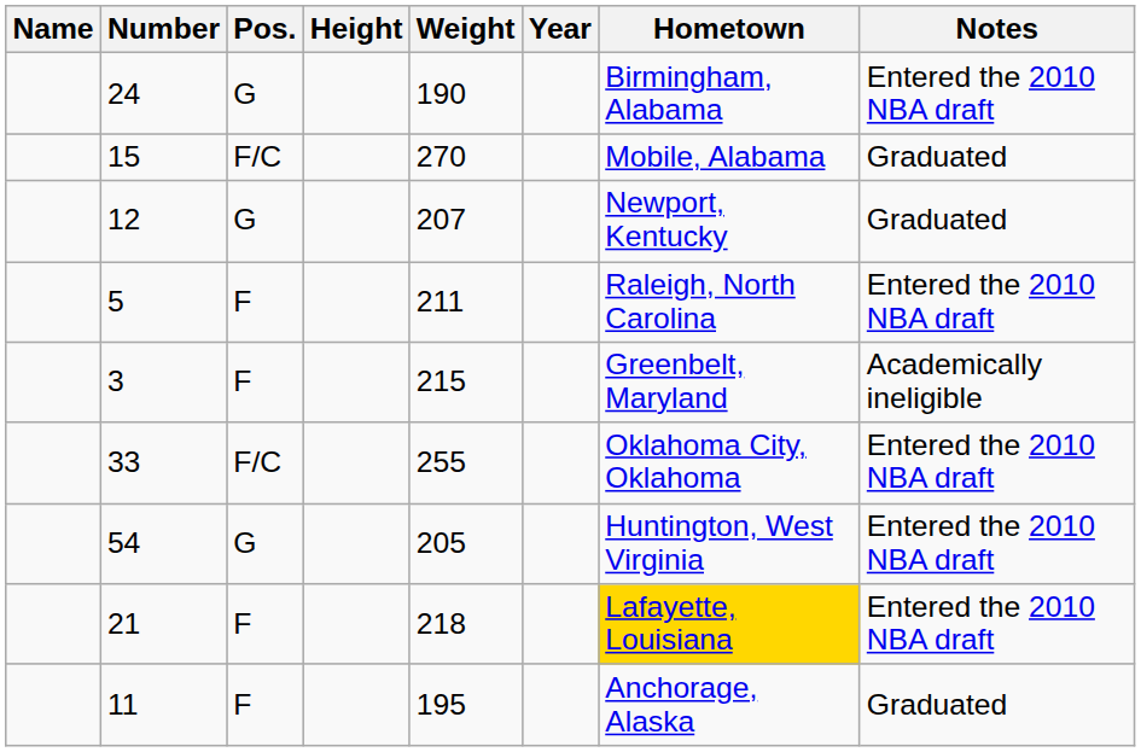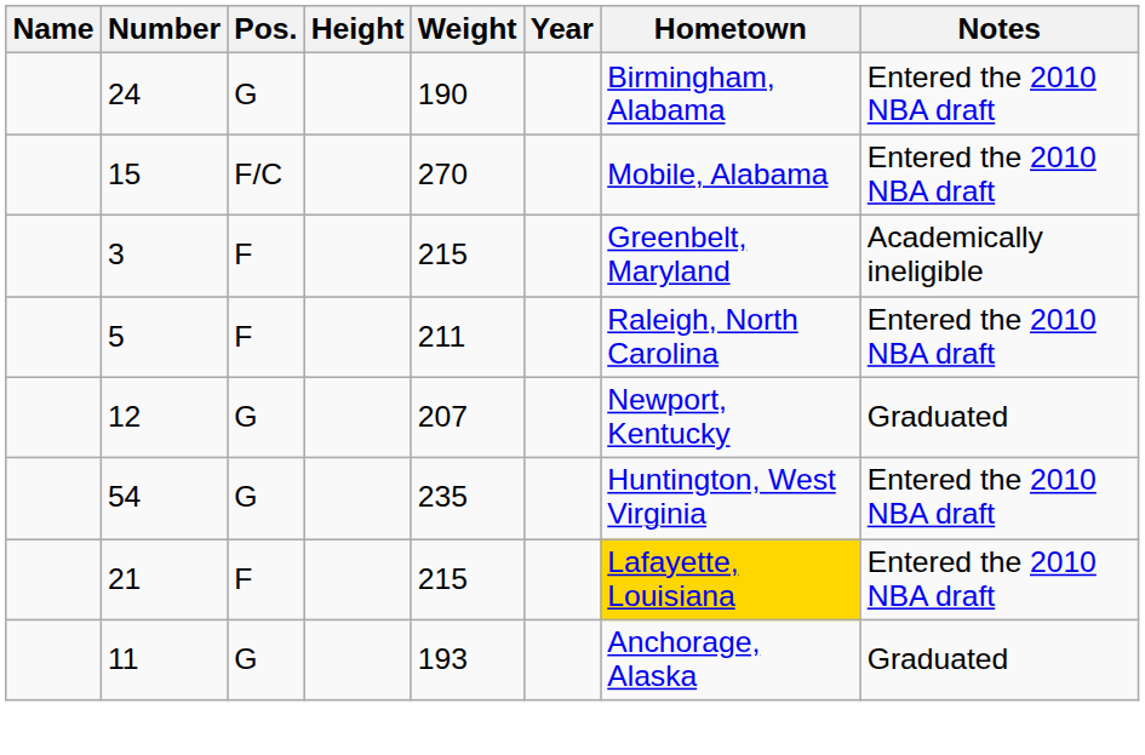15 | Notes: Graduated -> Entered the 2010 NBA draft
rows swapped: 3 <-> 12
- row: 33 | F/C | 255 | Oklahoma City, Oklahoma | Entered the 2010 NBA draft
54 | Weight: 205 -> 235
21 | Weight: 218 -> 215
11 | Pos.: F -> G
11 | Weight: 195 -> 193
